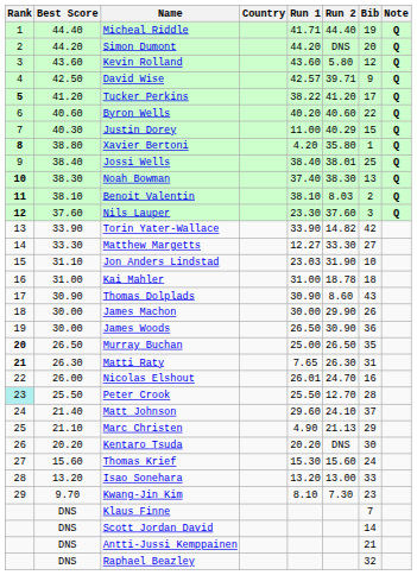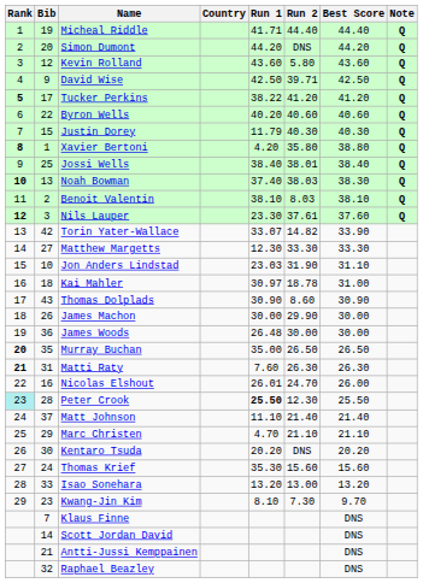columns swapped: Bib <-> Best Score
David Wise | Run 1: 42.57 -> 42.50
Justin Dorey | Run 1: 11.00 -> 11.79
Justin Dorey | Run 2: 40.29 -> 40.30
Noah Bowman | Run 2: 38.30 -> 38.03
Benoit Valentin | Rank: bold -> normal
Nils Lauper | Run 2: 37.60 -> 37.61
Torin Yater-Wallace | Run 1: 33.90 -> 33.07
Matthew Margetts | Run 1: 12.27 -> 12.30
Kai Mahler | Run 1: 31.00 -> 30.97
James Woods | Run 1: 26.50 -> 26.48
James Woods | Run 2: 30.90 -> 30.00
Murray Buchan | Run 1: 25.00 -> 35.00
Matti Raty | Run 1: 7.65 -> 7.60
Peter Crook | Run 1: normal -> bold
Peter Crook | Run 2: 12.70 -> 12.30
Matt Johnson | Run 1: 29.60 -> 11.10
Matt Johnson | Run 2: 24.10 -> 21.40
Marc Christen | Run 1: 4.90 -> 4.70
Marc Christen | Run 2: 21.13 -> 21.10
Thomas Krief | Run 1: 15.30 -> 35.30
